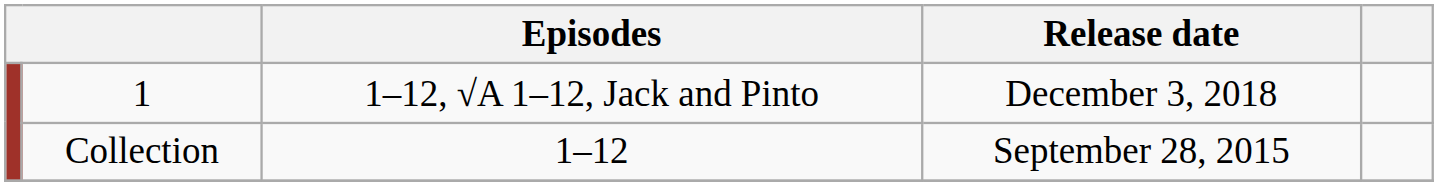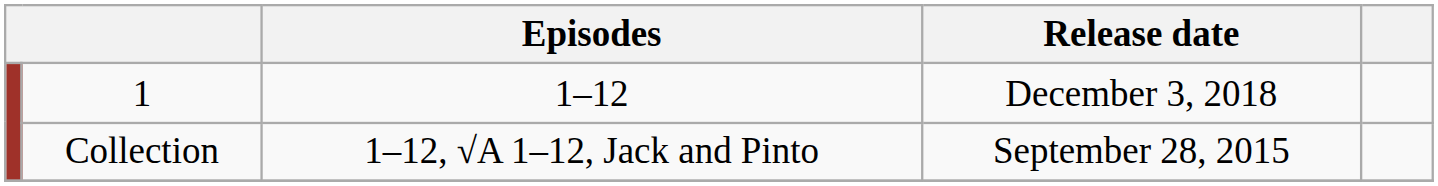1 | Episodes: 1–12, √A 1–12, Jack and Pinto -> 1–12
Collection | Episodes: 1–12 -> 1–12, √A 1–12, Jack and Pinto
